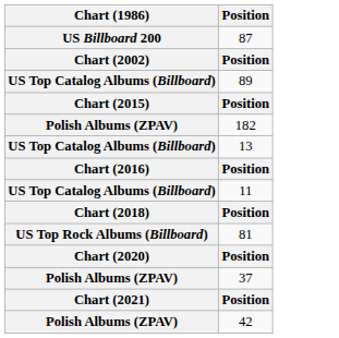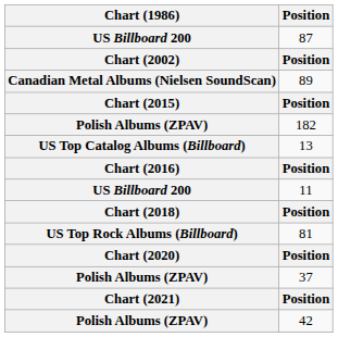89 | Chart (1986): US Top Catalog Albums (Billboard) -> Canadian Metal Albums (Nielsen SoundScan)
11 | Chart (1986): US Top Catalog Albums (Billboard) -> US Billboard 200
